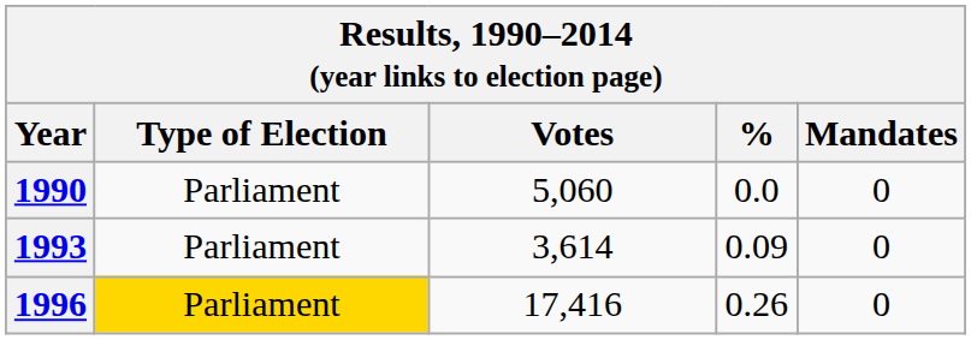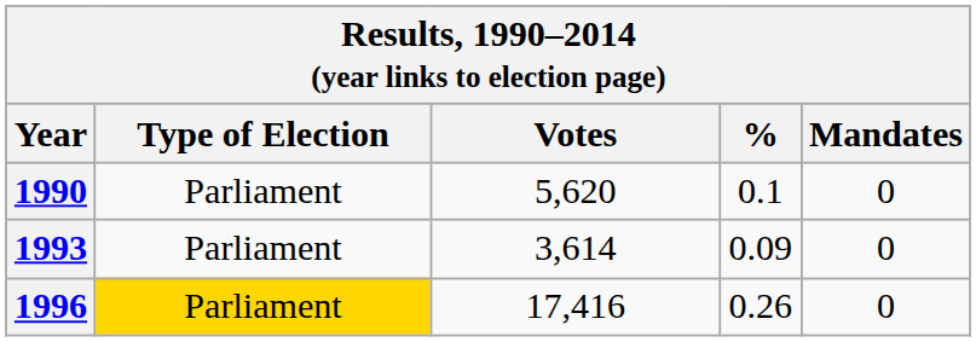1990 | Votes: 5,060 -> 5,620
1990 | %: 0.0 -> 0.1
